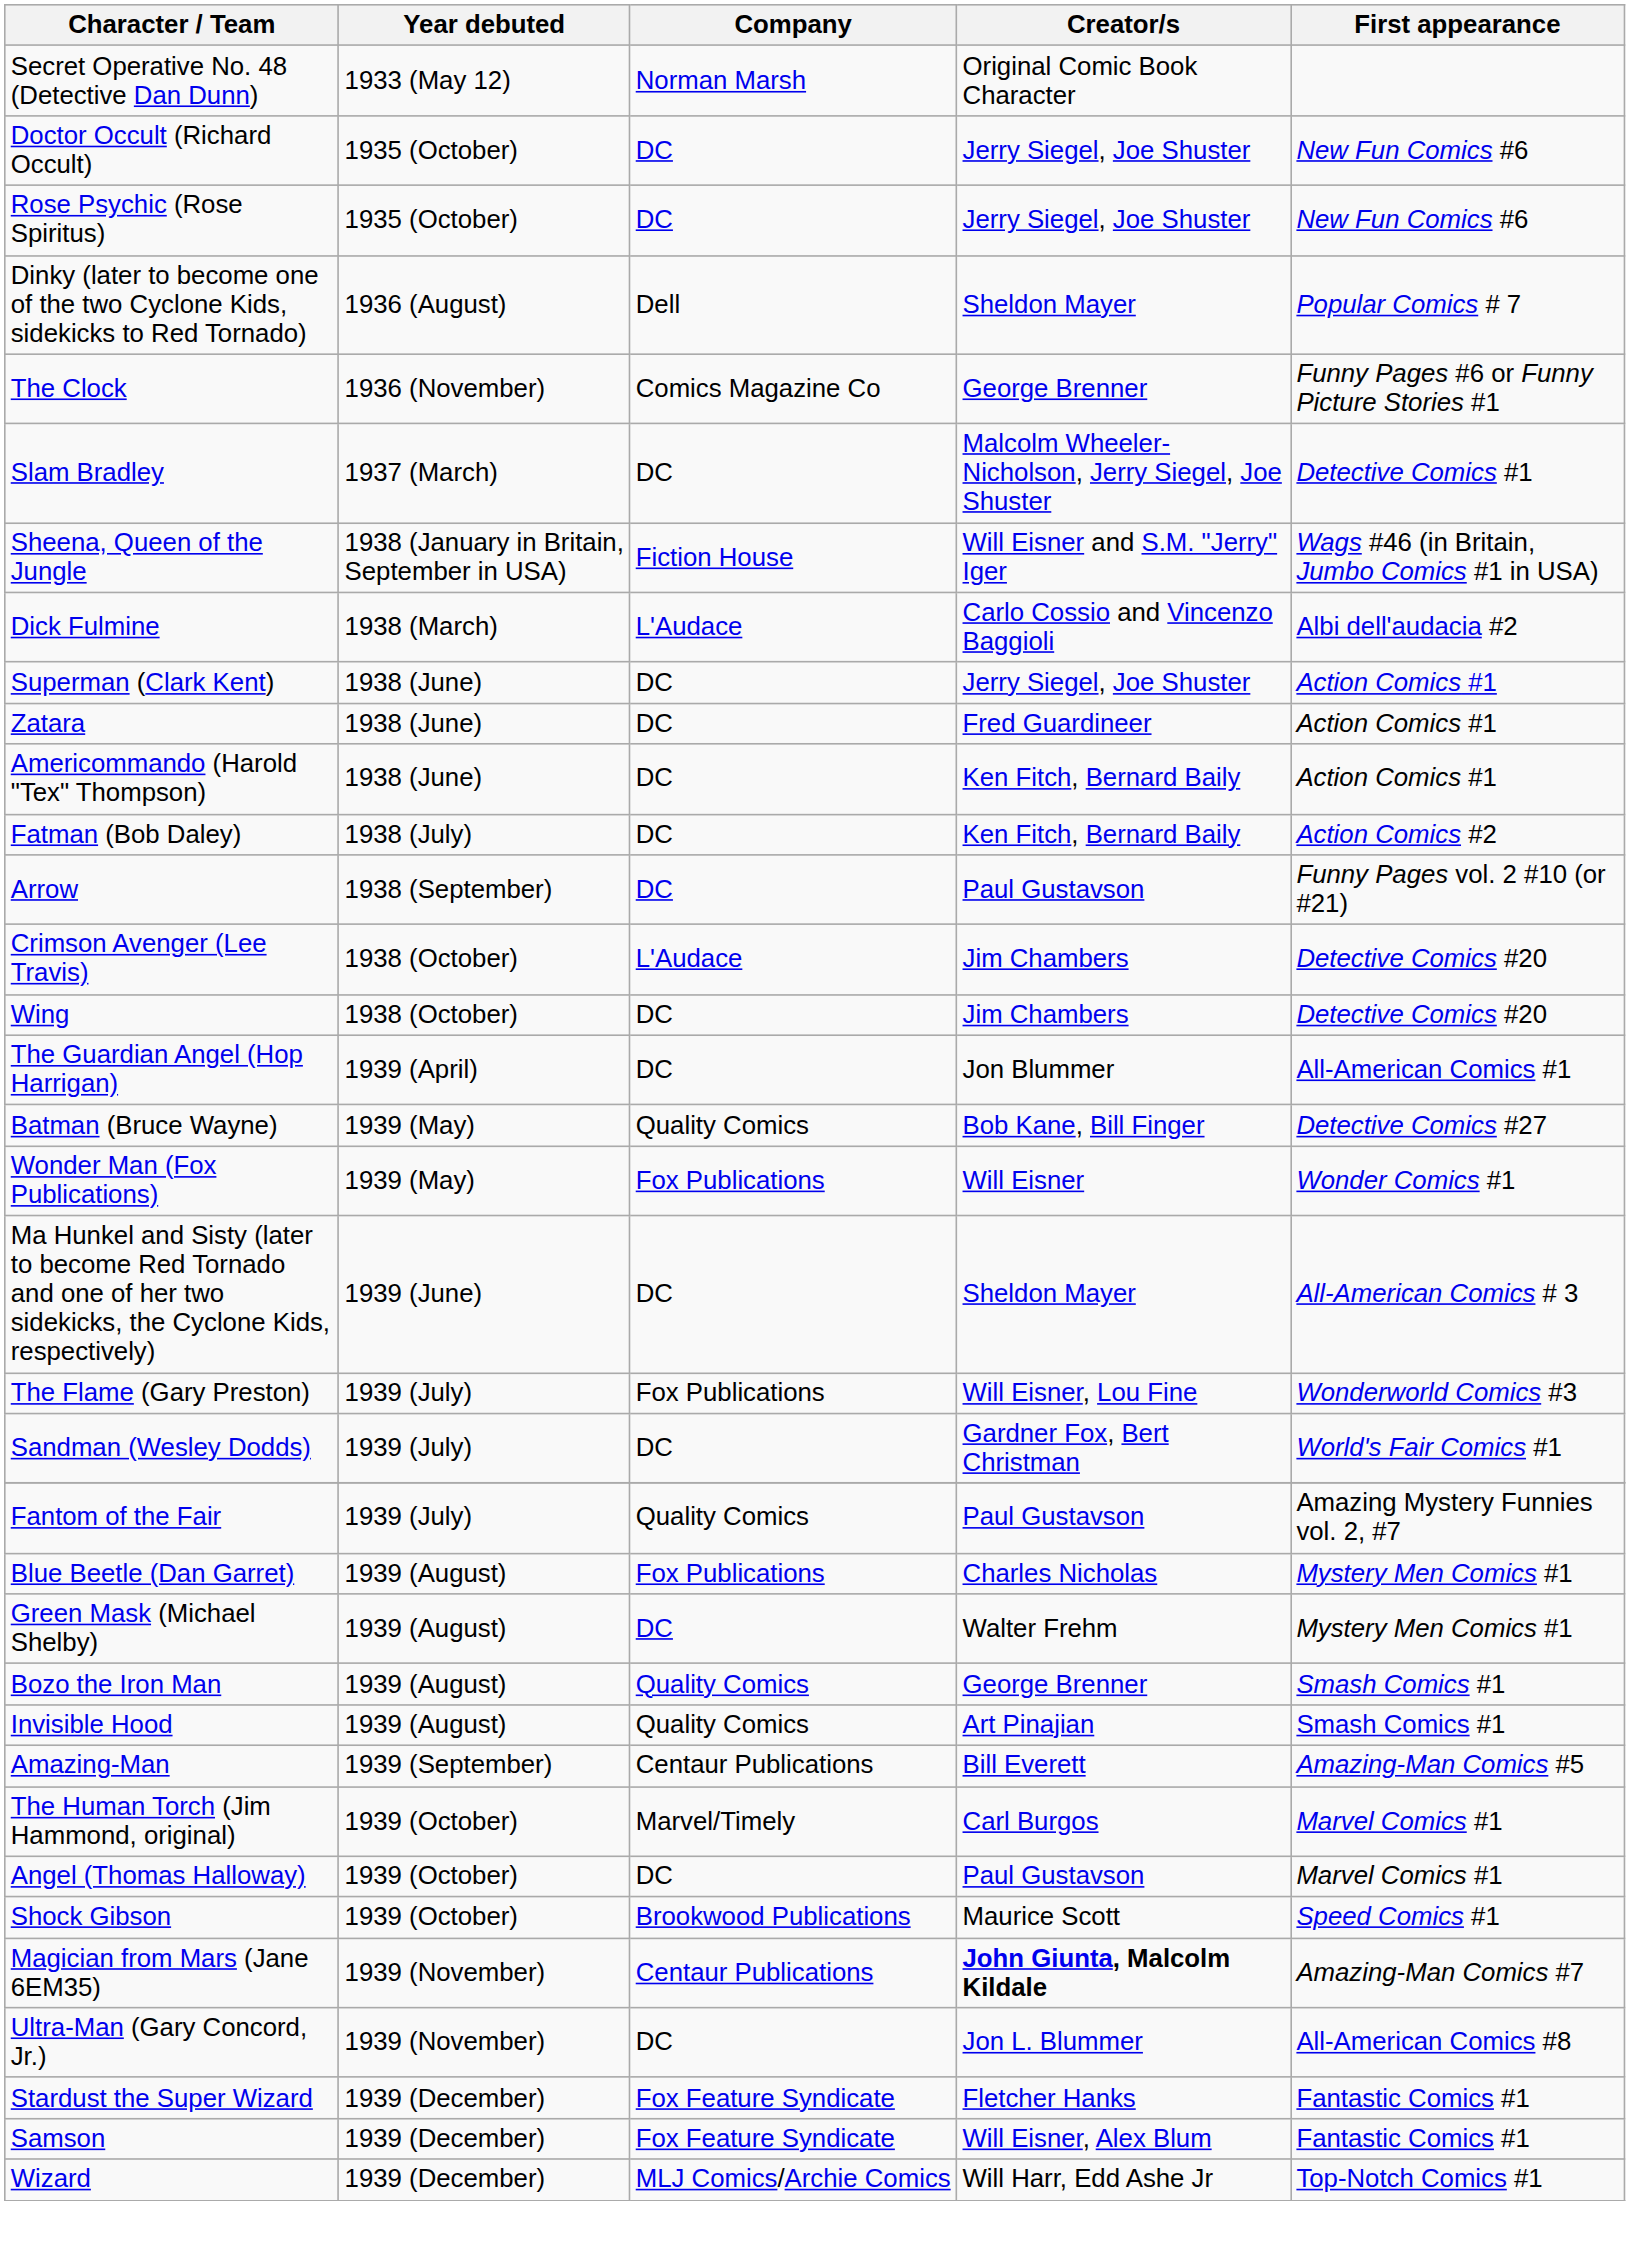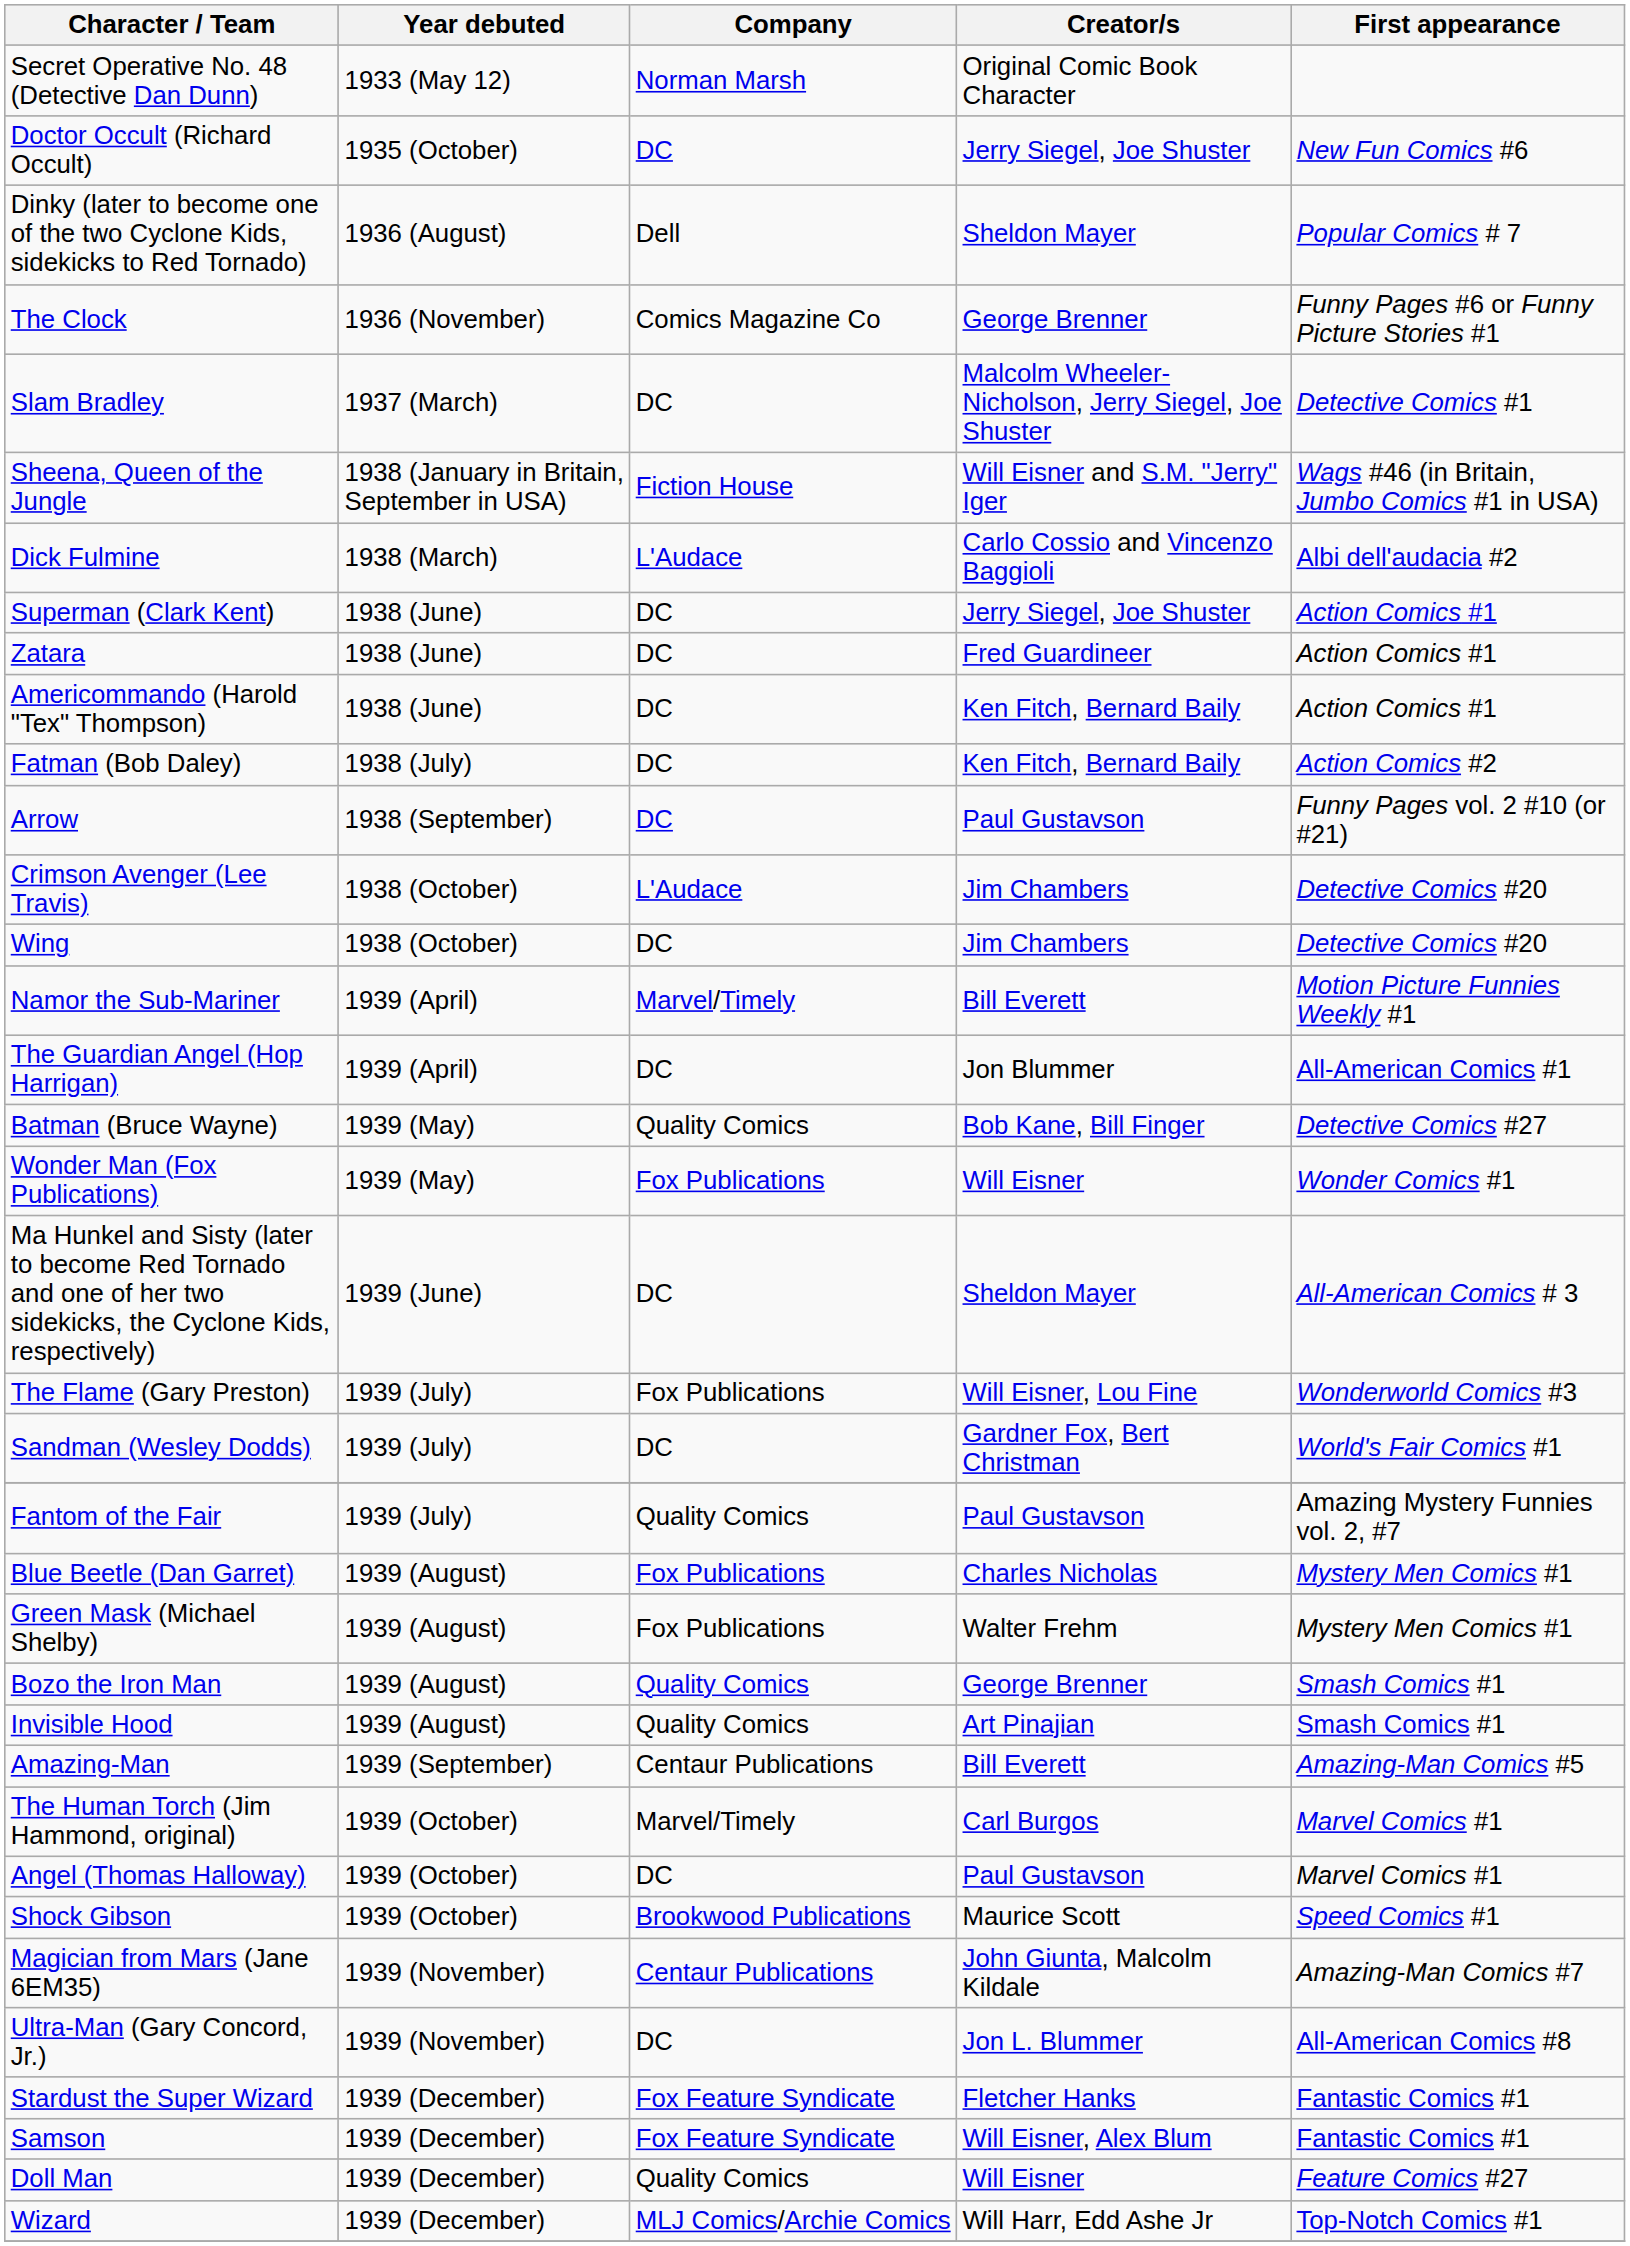- row: Rose Psychic (Rose Spiritus) | 1935 (October) | DC | Jerry Siegel, Joe Shuster | New Fun Comics #6
+ row: Namor the Sub-Mariner | 1939 (April) | Marvel/Timely | Bill Everett | Motion Picture Funnies Weekly #1
Green Mask (Michael Shelby) | Company: DC -> Fox Publications
Magician from Mars (Jane 6EM35) | Creator/s: bold -> normal
+ row: Doll Man | 1939 (December) | Quality Comics | Will Eisner | Feature Comics #27
